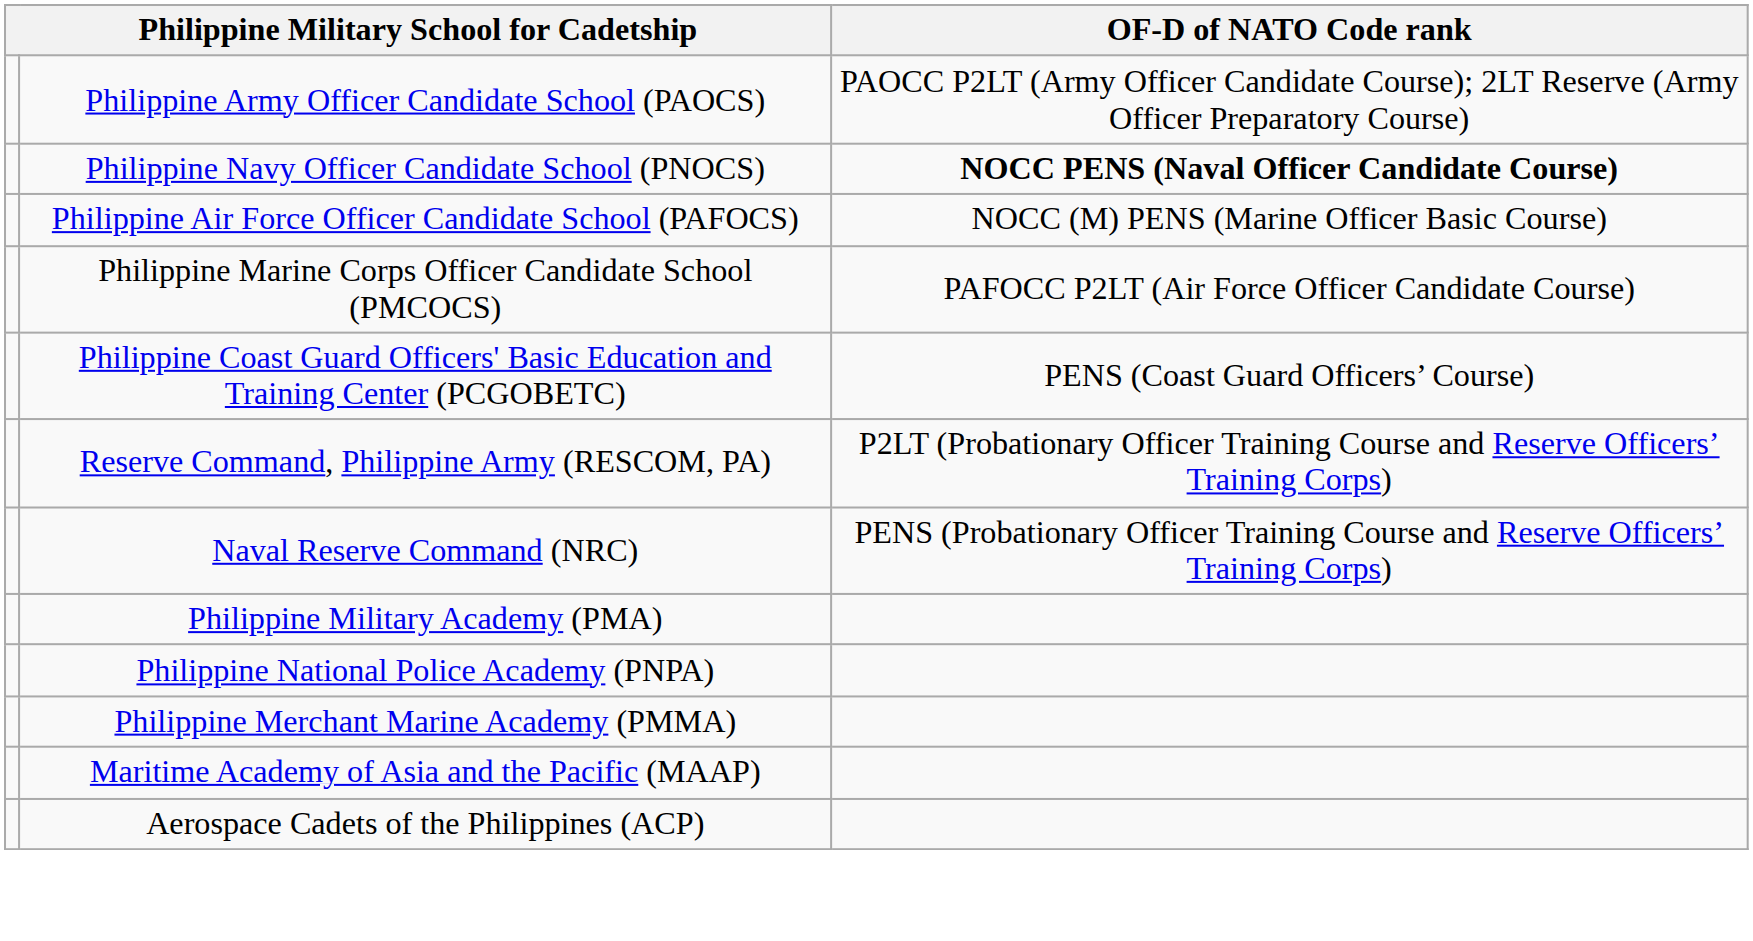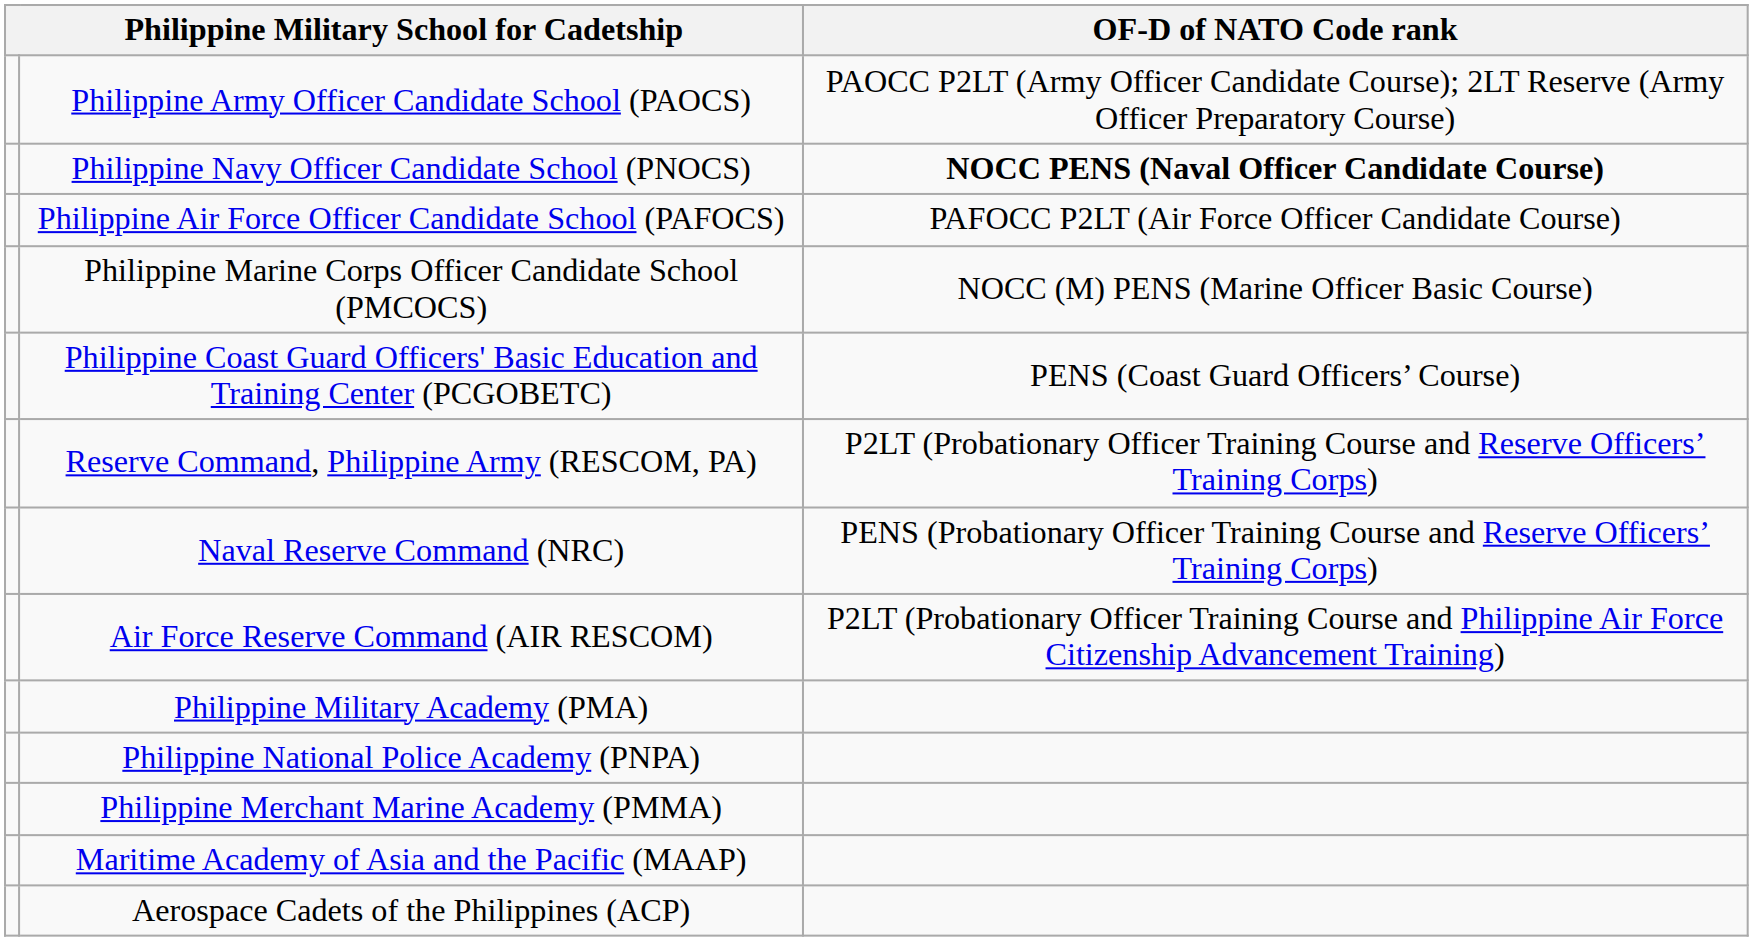Philippine Air Force Officer Candidate School (PAFOCS) | OF-D of NATO Code rank: NOCC (M) PENS (Marine Officer Basic Course) -> PAFOCC P2LT (Air Force Officer Candidate Course)
Philippine Marine Corps Officer Candidate School (PMCOCS) | OF-D of NATO Code rank: PAFOCC P2LT (Air Force Officer Candidate Course) -> NOCC (M) PENS (Marine Officer Basic Course)
+ row: Air Force Reserve Command (AIR RESCOM) | P2LT (Probationary Officer Training Course and Philippine Air Force Citizenship Advancement Training)
